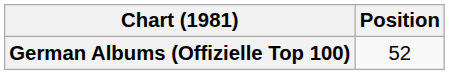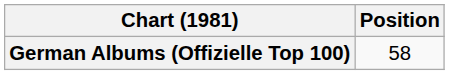German Albums (Offizielle Top 100) | Position: 52 -> 58
